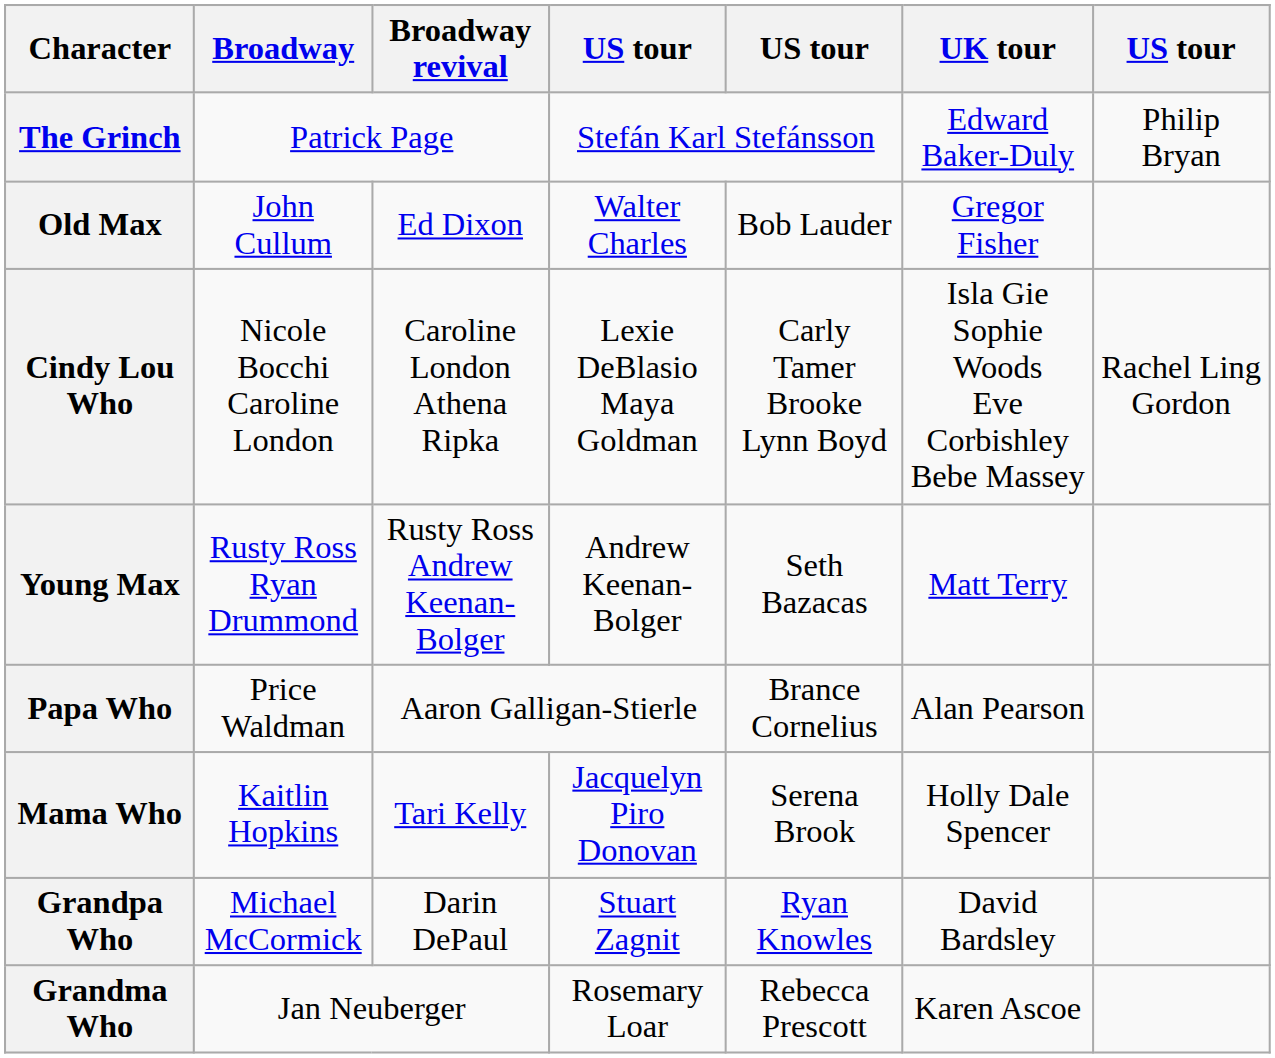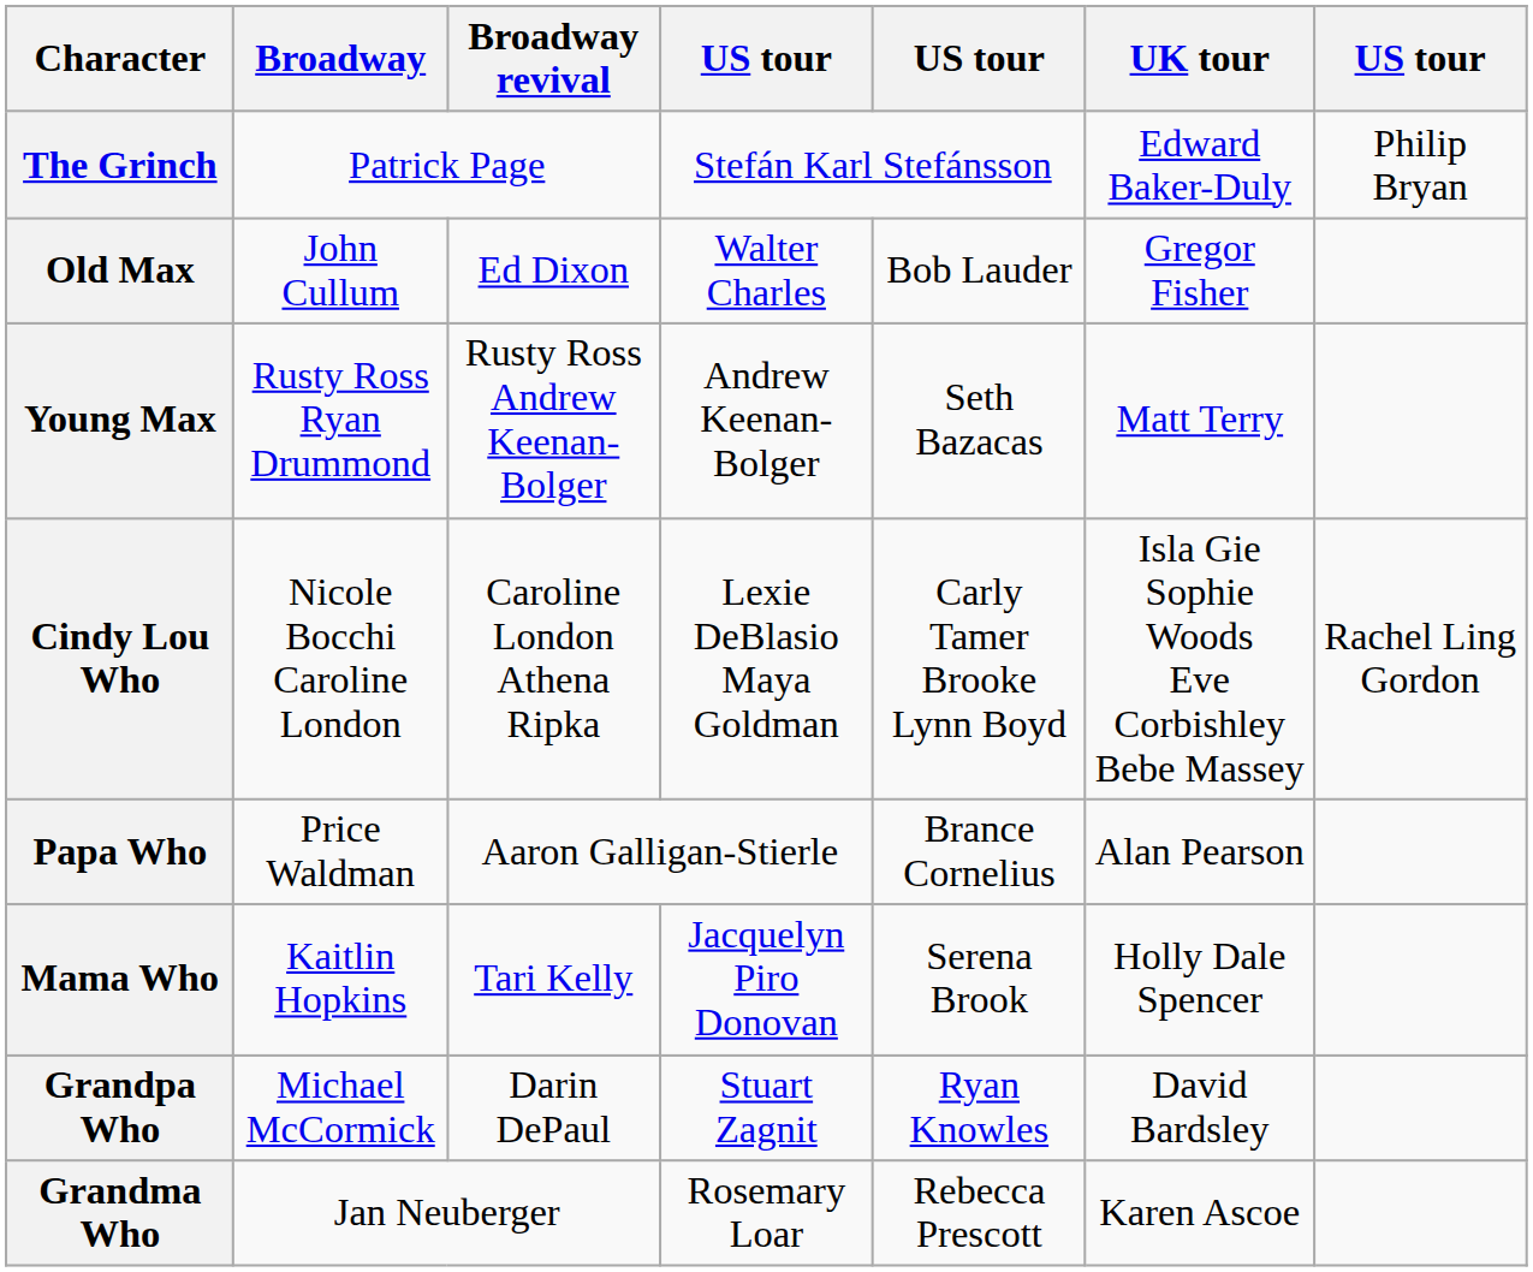rows swapped: Young Max <-> Cindy Lou Who
